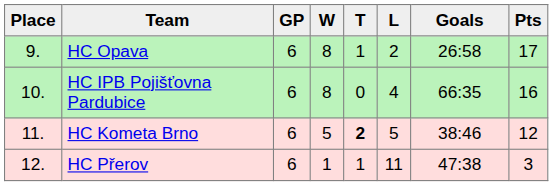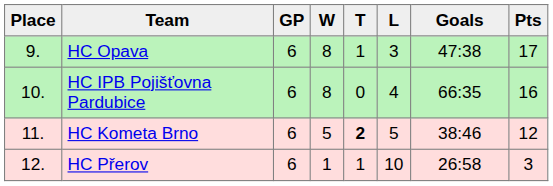HC Opava | L: 2 -> 3
HC Opava | Goals: 26:58 -> 47:38
HC Přerov | L: 11 -> 10
HC Přerov | Goals: 47:38 -> 26:58
